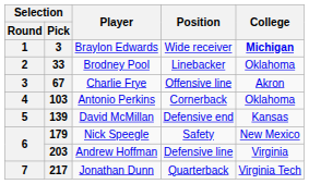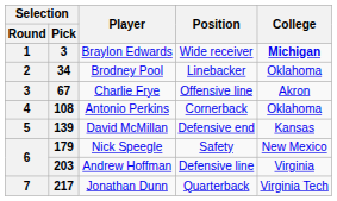Brodney Pool | Selection / Pick: 33 -> 34
Antonio Perkins | Selection / Pick: 103 -> 108
